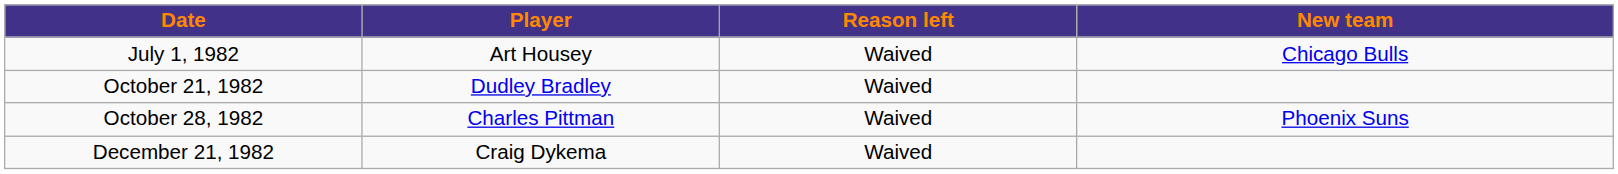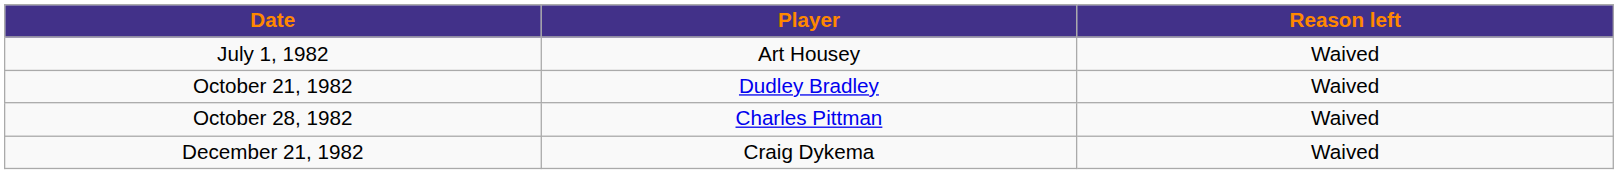- column: New team | Chicago Bulls | Phoenix Suns
